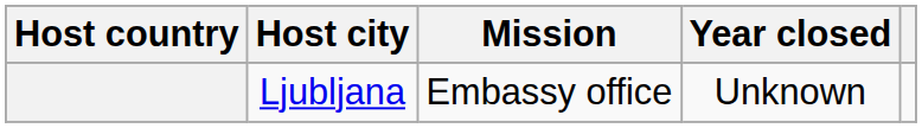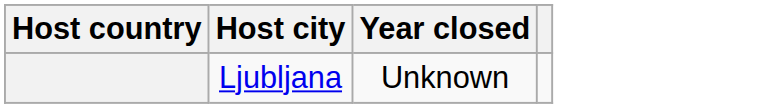- column: Mission | Embassy office
